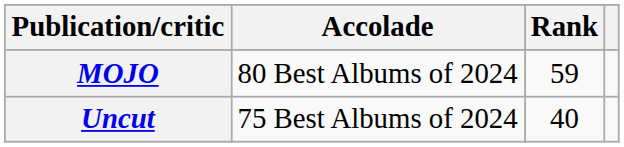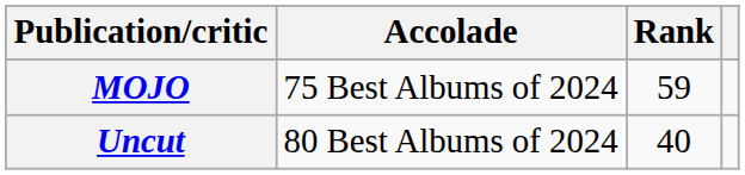MOJO | Accolade: 80 Best Albums of 2024 -> 75 Best Albums of 2024
Uncut | Accolade: 75 Best Albums of 2024 -> 80 Best Albums of 2024
